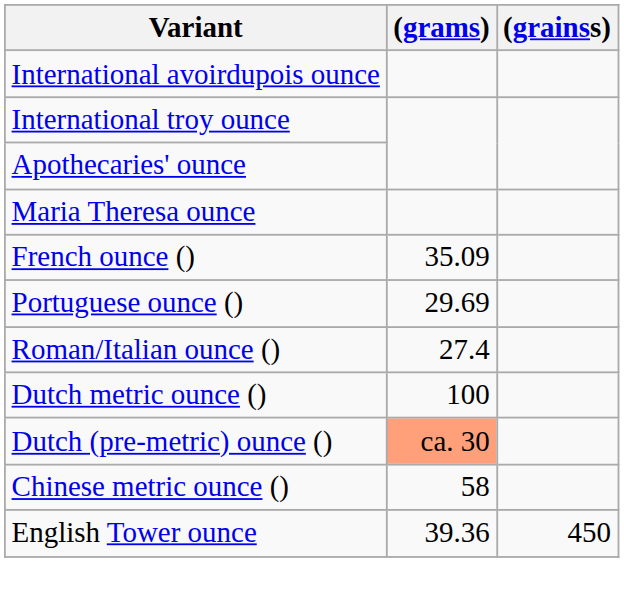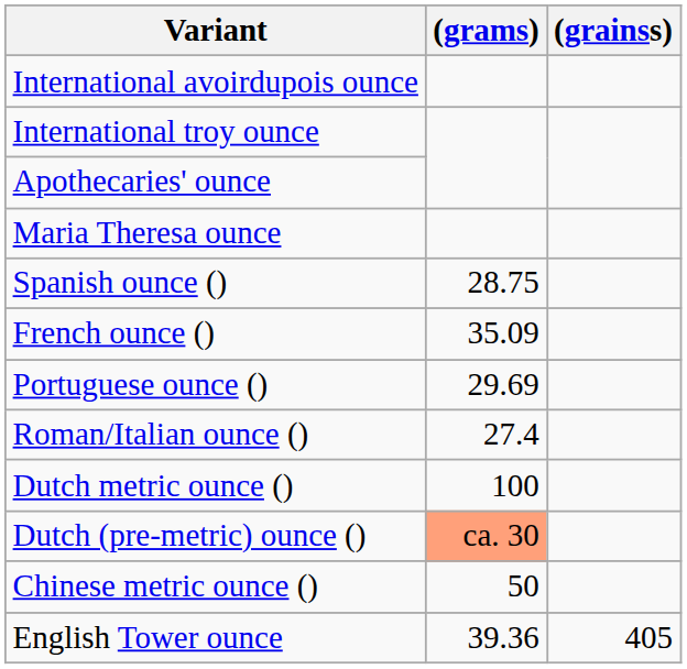+ row: Spanish ounce () | 28.75
Chinese metric ounce () | (grams): 58 -> 50
English Tower ounce | (grainss): 450 -> 405
